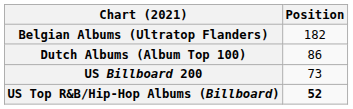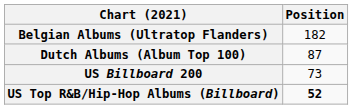Dutch Albums (Album Top 100) | Position: 86 -> 87
